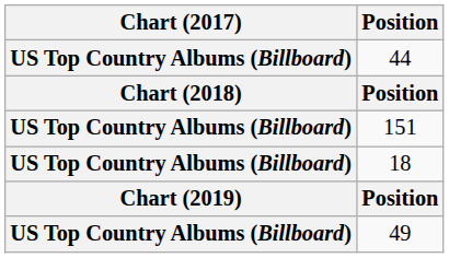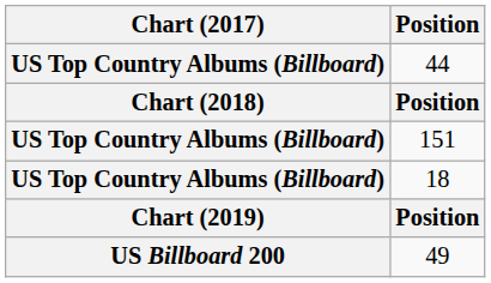49 | Chart (2017): US Top Country Albums (Billboard) -> US Billboard 200
